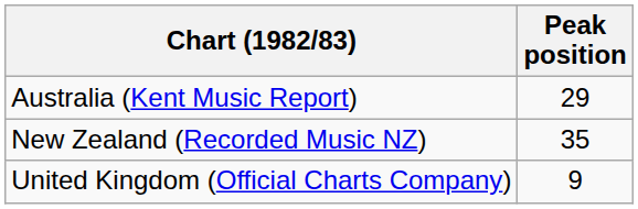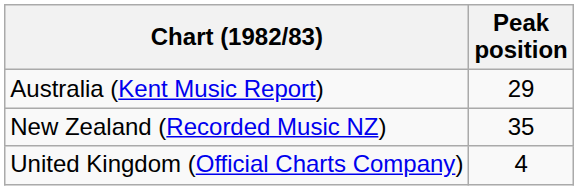United Kingdom (Official Charts Company) | Peak position: 9 -> 4
